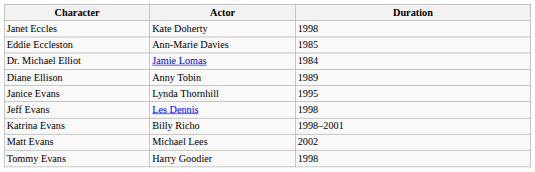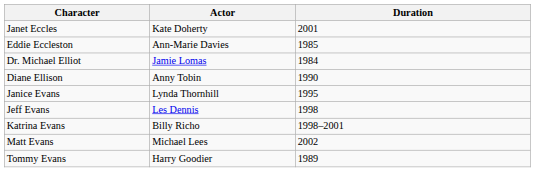Janet Eccles | Duration: 1998 -> 2001
Diane Ellison | Duration: 1989 -> 1990
Tommy Evans | Duration: 1998 -> 1989
